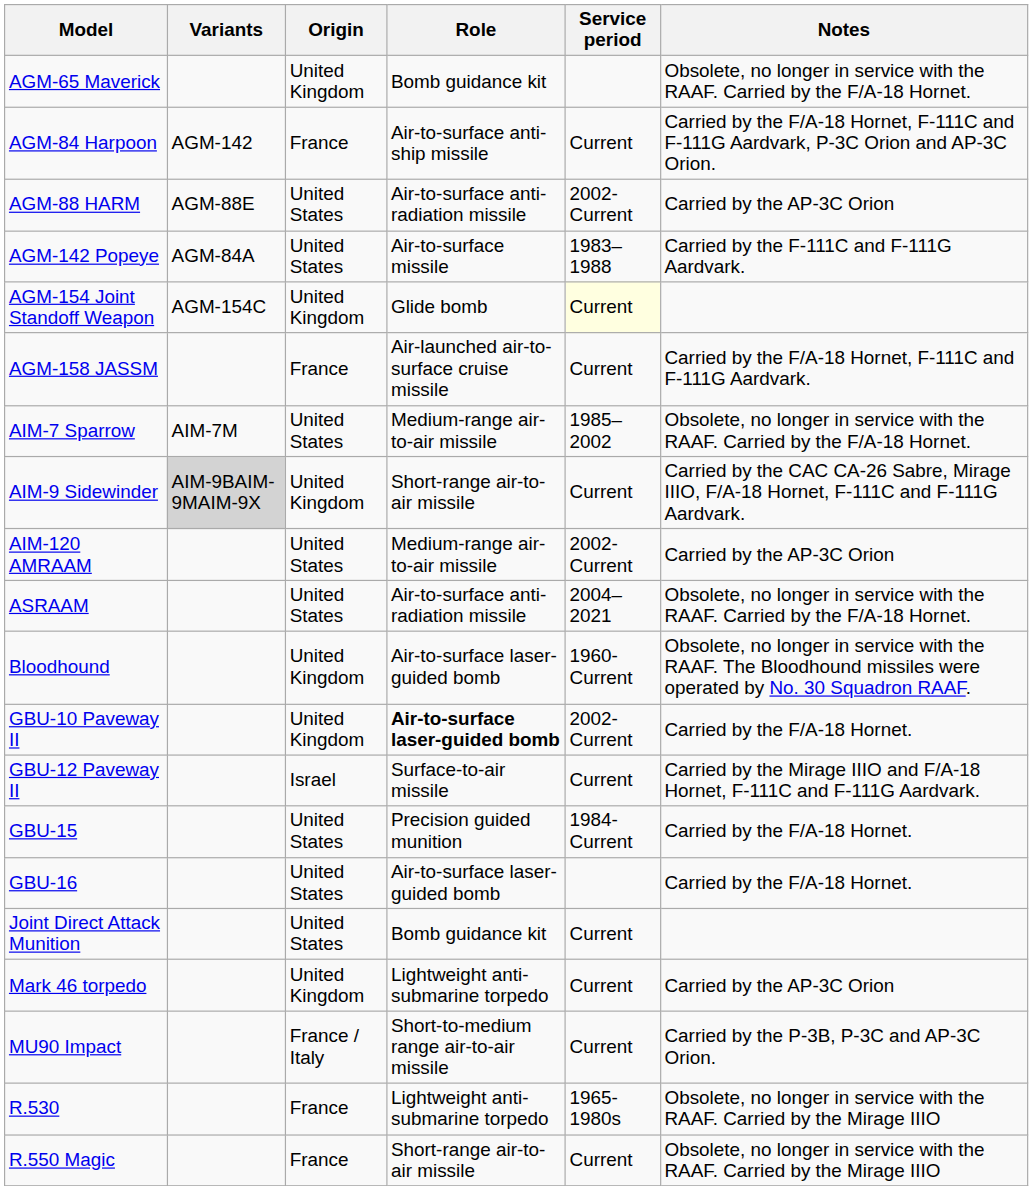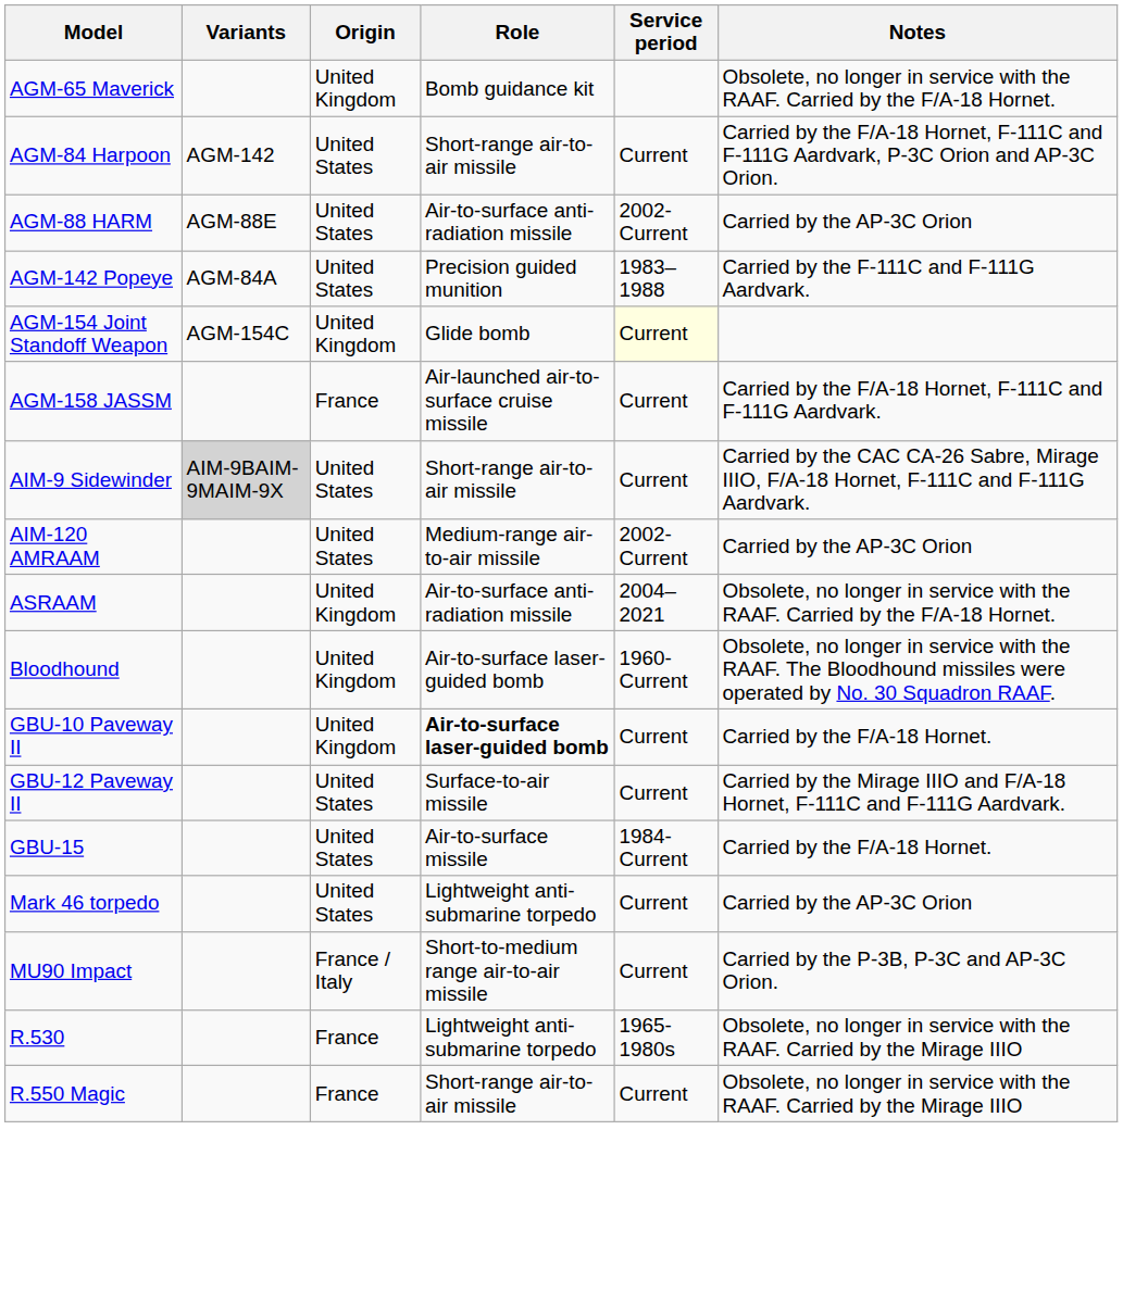AGM-84 Harpoon | Origin: France -> United States
AGM-84 Harpoon | Role: Air-to-surface anti-ship missile -> Short-range air-to-air missile
AGM-142 Popeye | Role: Air-to-surface missile -> Precision guided munition
- row: AIM-7 Sparrow | AIM-7M | United States | Medium-range air-to-air missile | 1985–2002 | Obsolete, no longer in service with the RAAF. Carried by the F/A-18 Hornet.
AIM-9 Sidewinder | Origin: United Kingdom -> United States
ASRAAM | Origin: United States -> United Kingdom
GBU-10 Paveway II | Service period: 2002-Current -> Current
GBU-12 Paveway II | Origin: Israel -> United States
GBU-15 | Role: Precision guided munition -> Air-to-surface missile
- row: GBU-16 | United States | Air-to-surface laser-guided bomb | Carried by the F/A-18 Hornet.
- row: Joint Direct Attack Munition | United States | Bomb guidance kit | Current
Mark 46 torpedo | Origin: United Kingdom -> United States
